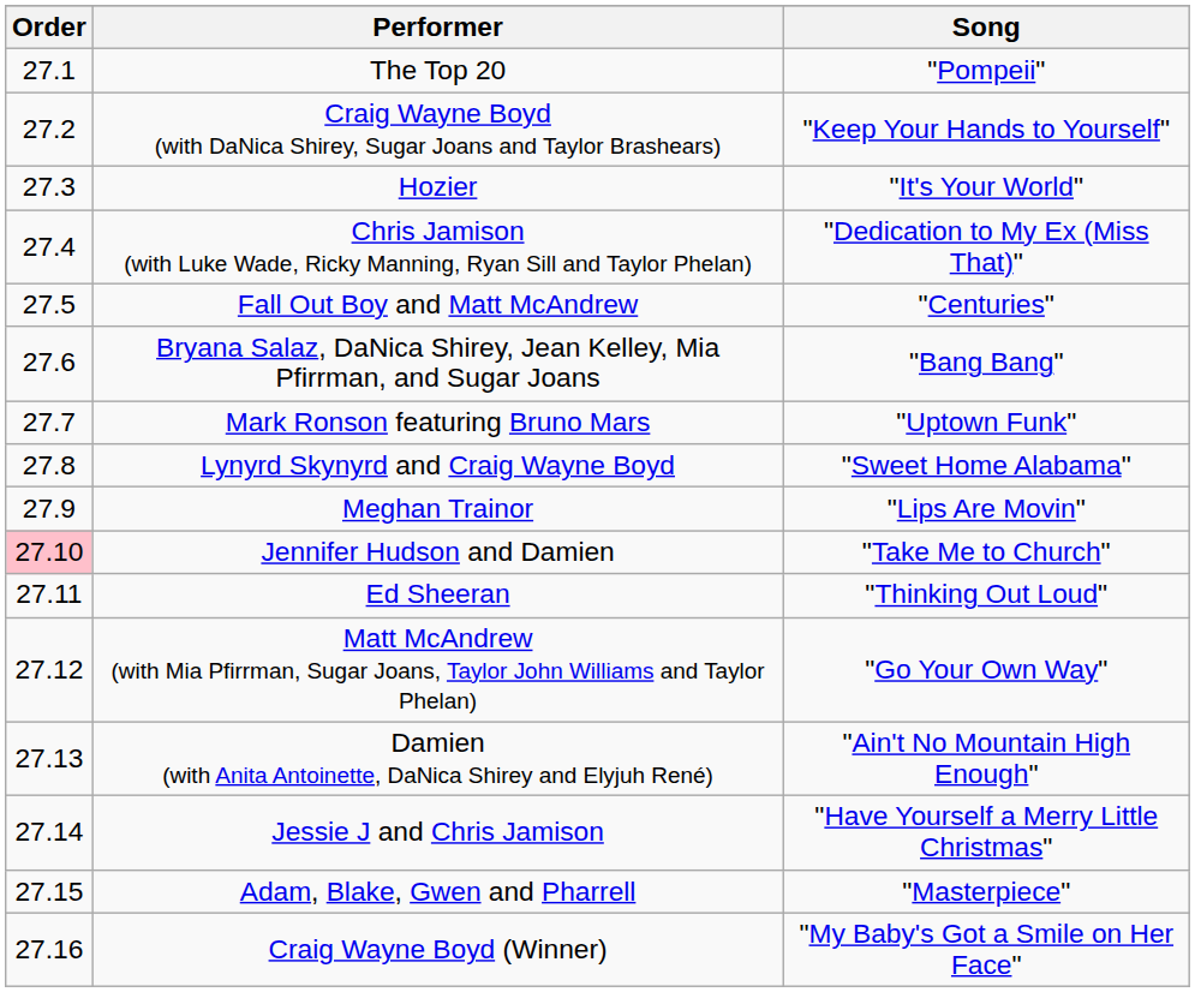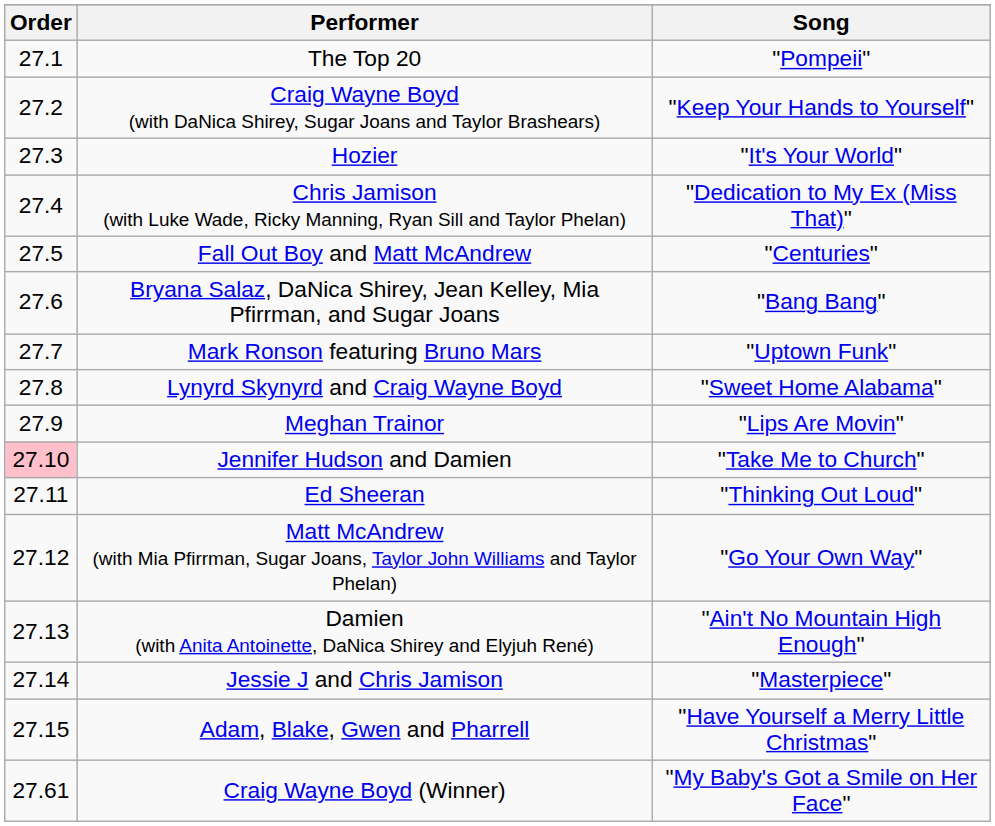Jessie J and Chris Jamison | Song: "Have Yourself a Merry Little Christmas" -> "Masterpiece"
Adam, Blake, Gwen and Pharrell | Song: "Masterpiece" -> "Have Yourself a Merry Little Christmas"
Craig Wayne Boyd (Winner) | Order: 27.16 -> 27.61
